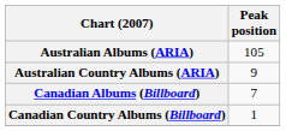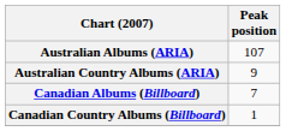Australian Albums (ARIA) | Peak position: 105 -> 107
